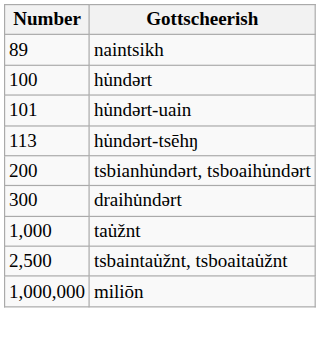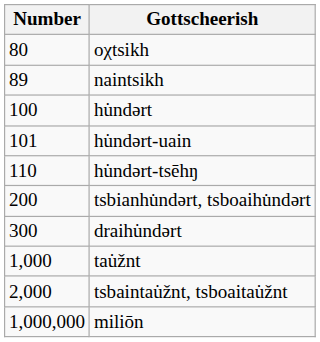+ row: 80 | oχtsikh
hu̇ndərt-tsēhŋ | Number: 113 -> 110
tsbaintau̇žnt, tsboaitau̇žnt | Number: 2,500 -> 2,000
